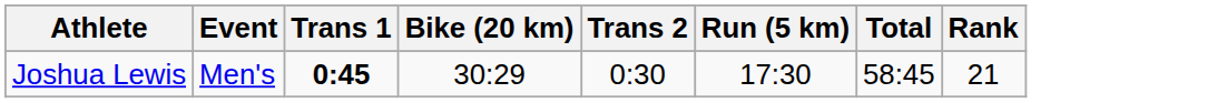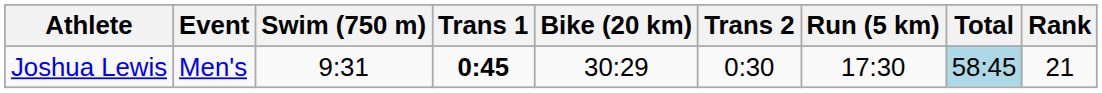+ column: Swim (750 m) | 9:31
Joshua Lewis | Total: no background -> lightblue background
